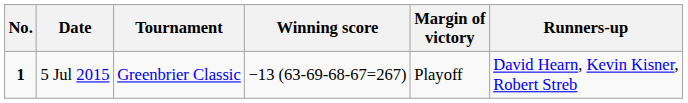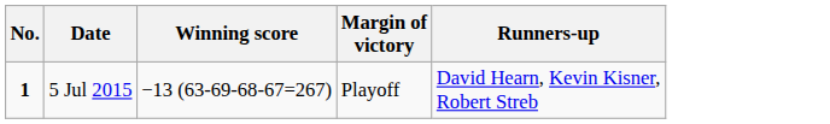- column: Tournament | Greenbrier Classic
